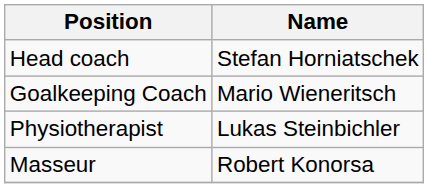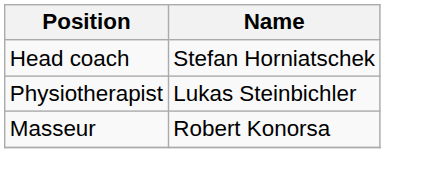- row: Goalkeeping Coach | Mario Wieneritsch
